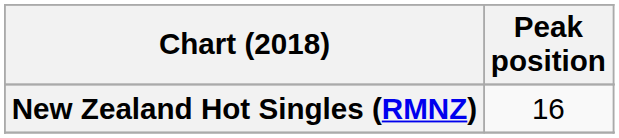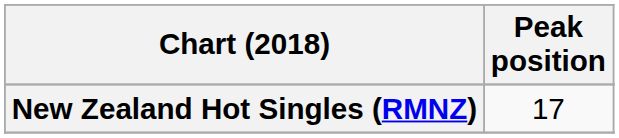New Zealand Hot Singles (RMNZ) | Peak position: 16 -> 17
